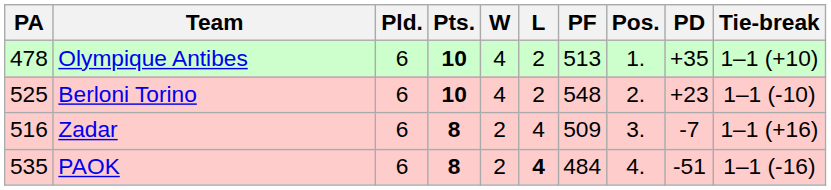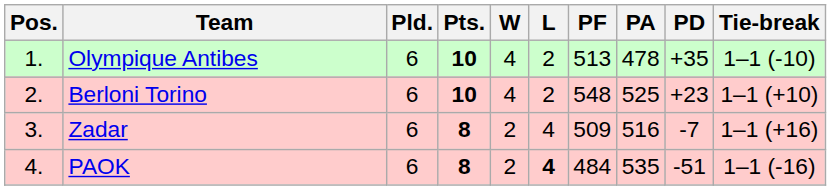columns swapped: Pos. <-> PA
Olympique Antibes | Tie-break: 1–1 (+10) -> 1–1 (-10)
Berloni Torino | Tie-break: 1–1 (-10) -> 1–1 (+10)
